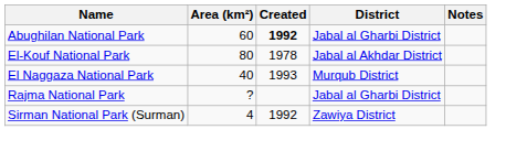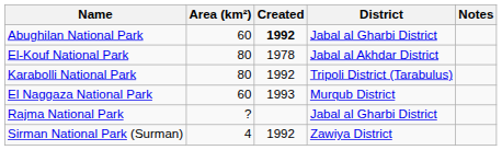+ row: Karabolli National Park | 80 | 1992 | Tripoli District (Tarabulus)
El Naggaza National Park | Area (km²): 40 -> 60
